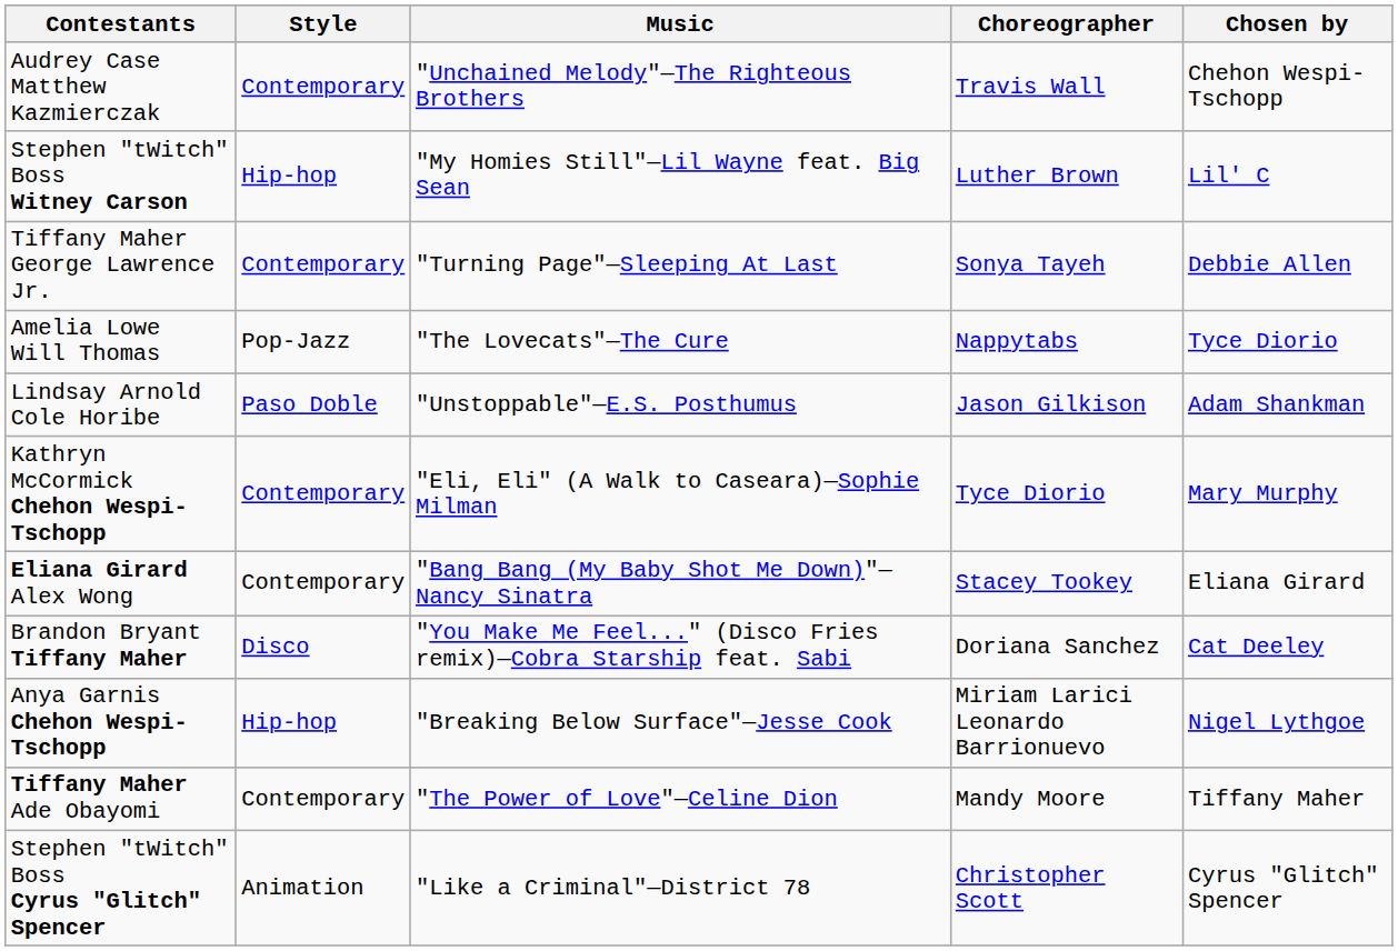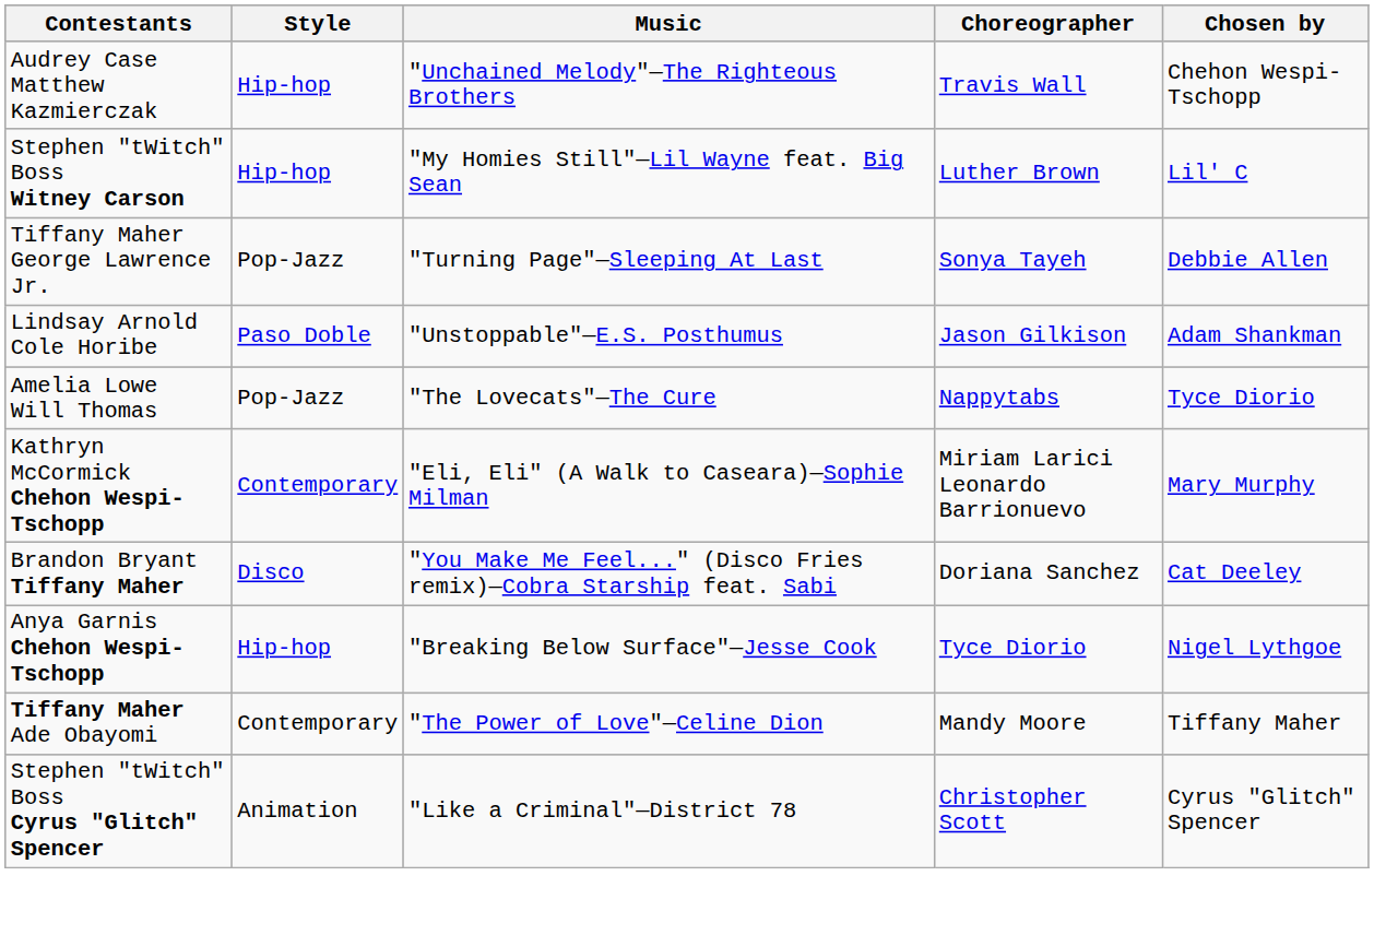Audrey Case Matthew Kazmierczak | Style: Contemporary -> Hip-hop
Tiffany Maher George Lawrence Jr. | Style: Contemporary -> Pop-Jazz
rows swapped: Lindsay Arnold Cole Horibe <-> Amelia Lowe Will Thomas
Kathryn McCormick Chehon Wespi-Tschopp | Choreographer: Tyce Diorio -> Miriam Larici Leonardo Barrionuevo
- row: Eliana Girard Alex Wong | Contemporary | "Bang Bang (My Baby Shot Me Down)"—Nancy Sinatra | Stacey Tookey | Eliana Girard
Anya Garnis Chehon Wespi-Tschopp | Choreographer: Miriam Larici Leonardo Barrionuevo -> Tyce Diorio
